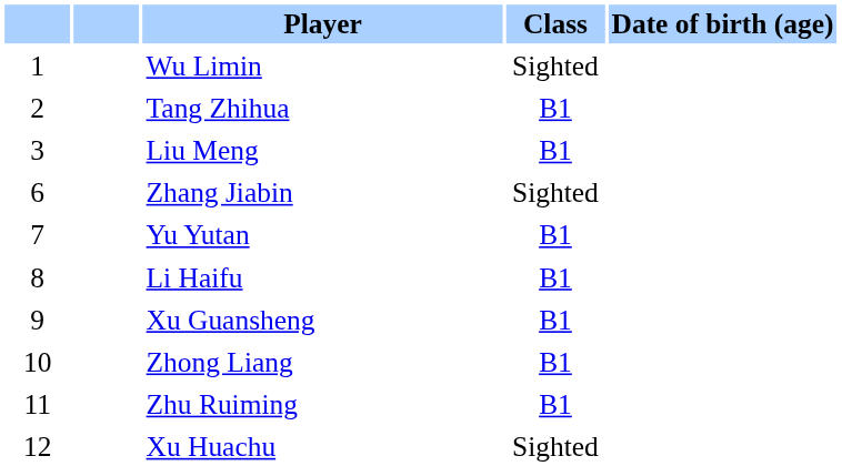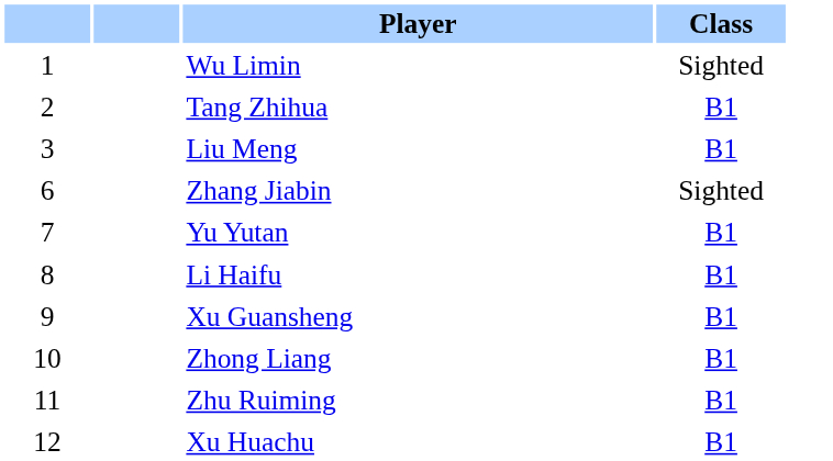- column: Date of birth (age)
Xu Huachu | Class: Sighted -> B1
